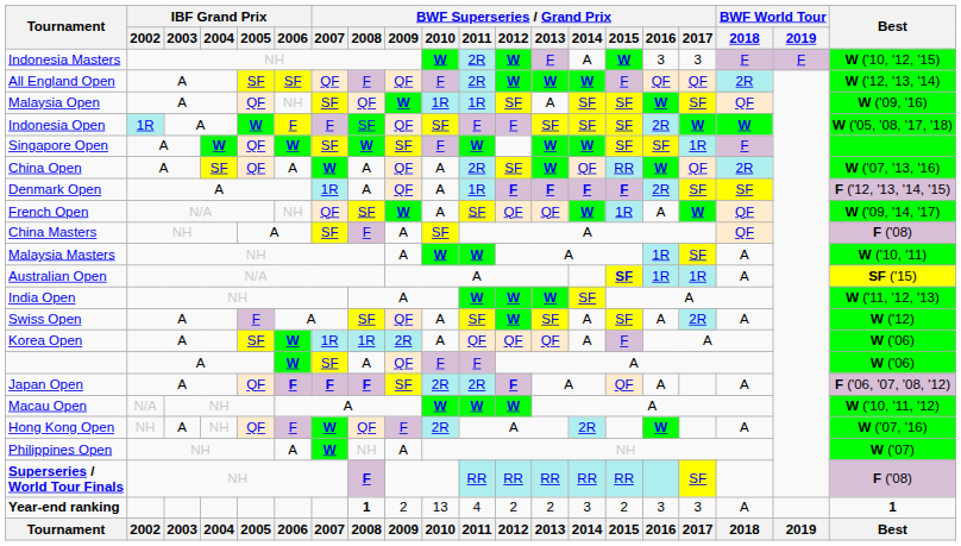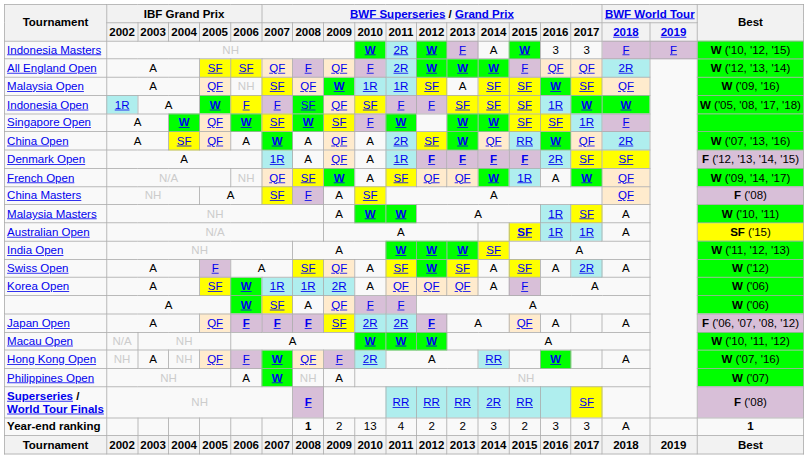Indonesia Open | BWF Superseries / Grand Prix / 2016: 2R -> 1R
Hong Kong Open | BWF Superseries / Grand Prix / 2014: 2R -> RR
Superseries / World Tour Finals | BWF Superseries / Grand Prix / 2014: RR -> 2R
